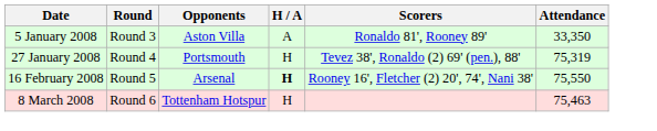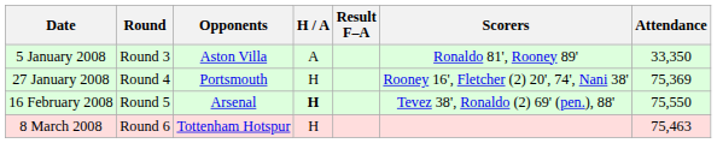+ column: Result F–A
27 January 2008 | Scorers: Tevez 38', Ronaldo (2) 69' (pen.), 88' -> Rooney 16', Fletcher (2) 20', 74', Nani 38'
27 January 2008 | Attendance: 75,319 -> 75,369
16 February 2008 | Scorers: Rooney 16', Fletcher (2) 20', 74', Nani 38' -> Tevez 38', Ronaldo (2) 69' (pen.), 88'
